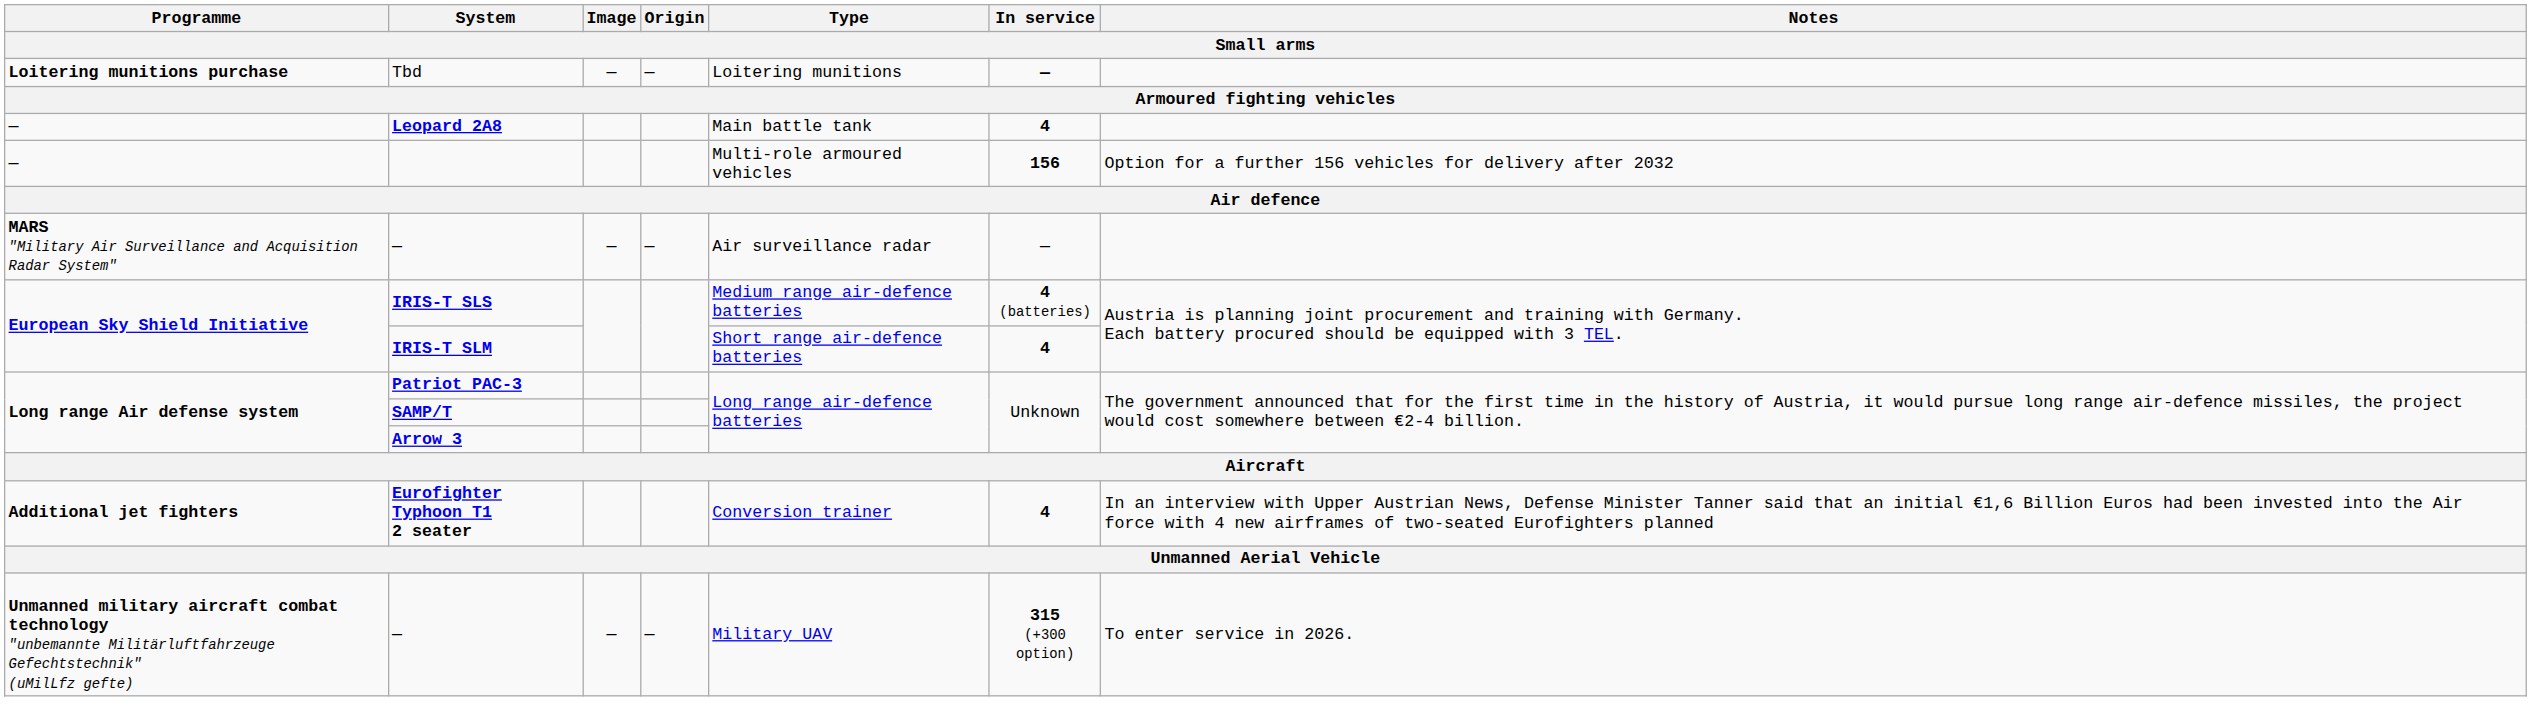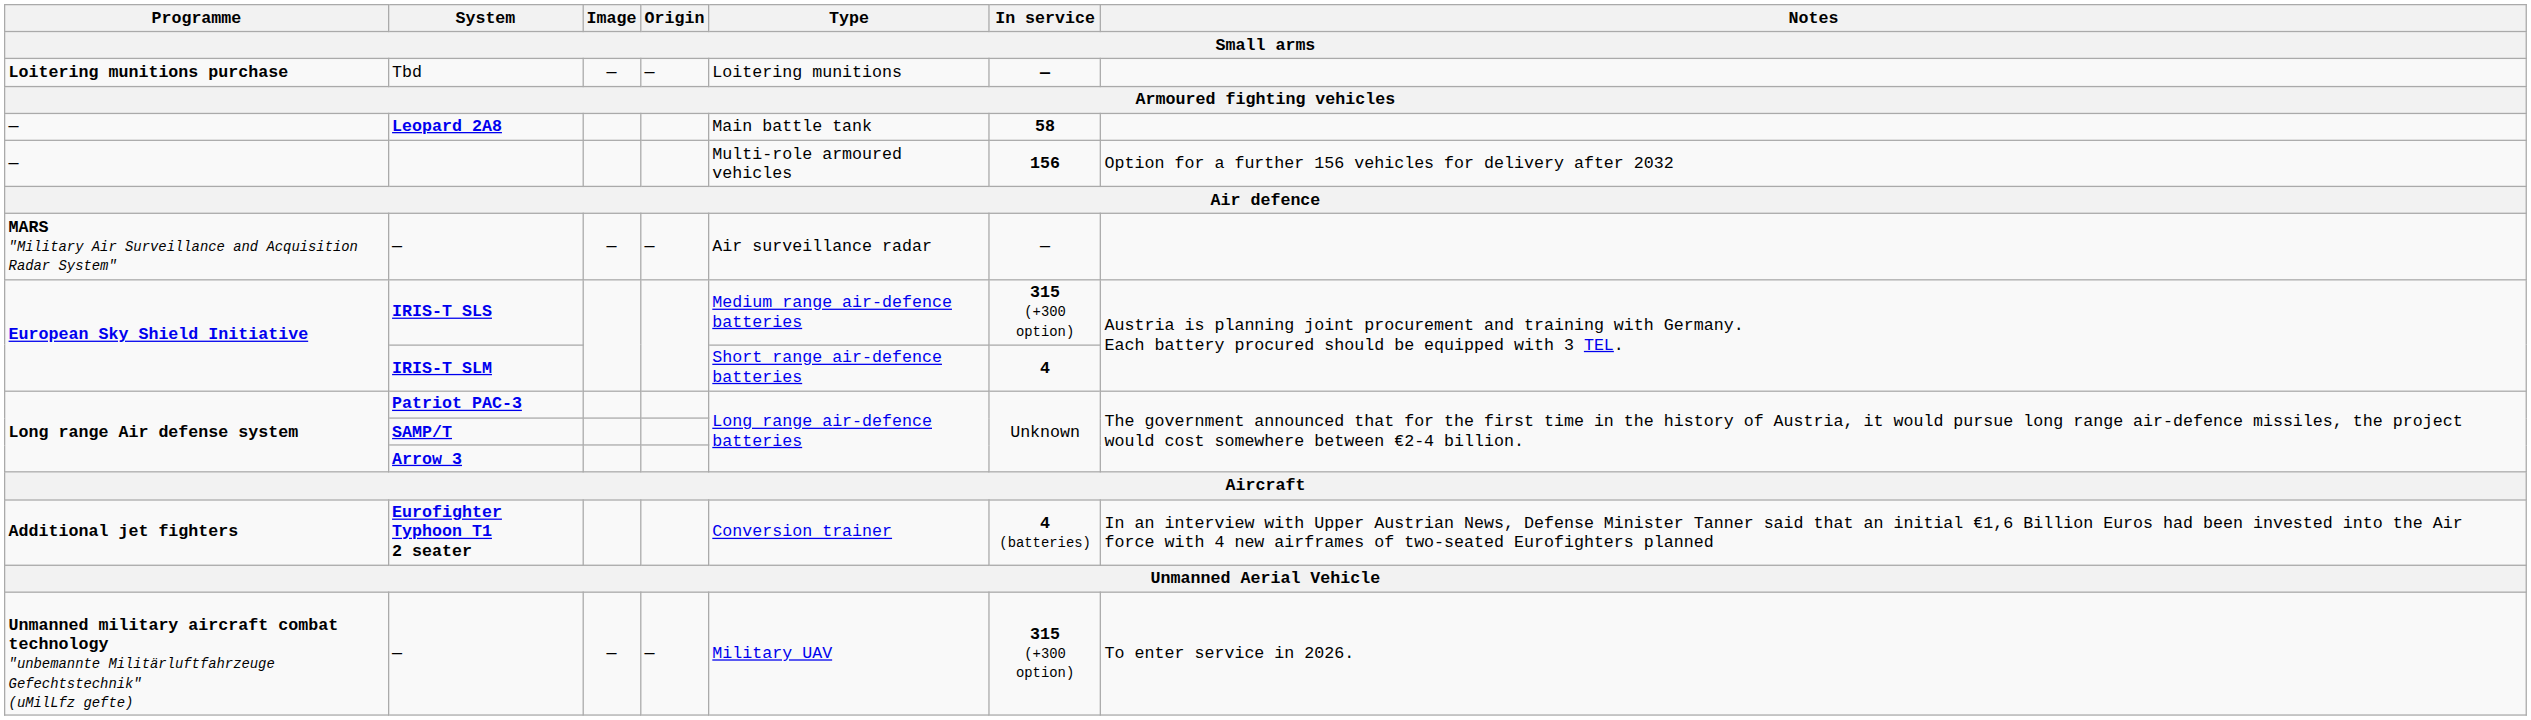Leopard 2A8 | In service: 4 -> 58
IRIS-T SLS | In service: 4 (batteries) -> 315 (+300 option)
Eurofighter Typhoon T1 2 seater | In service: 4 -> 4 (batteries)
